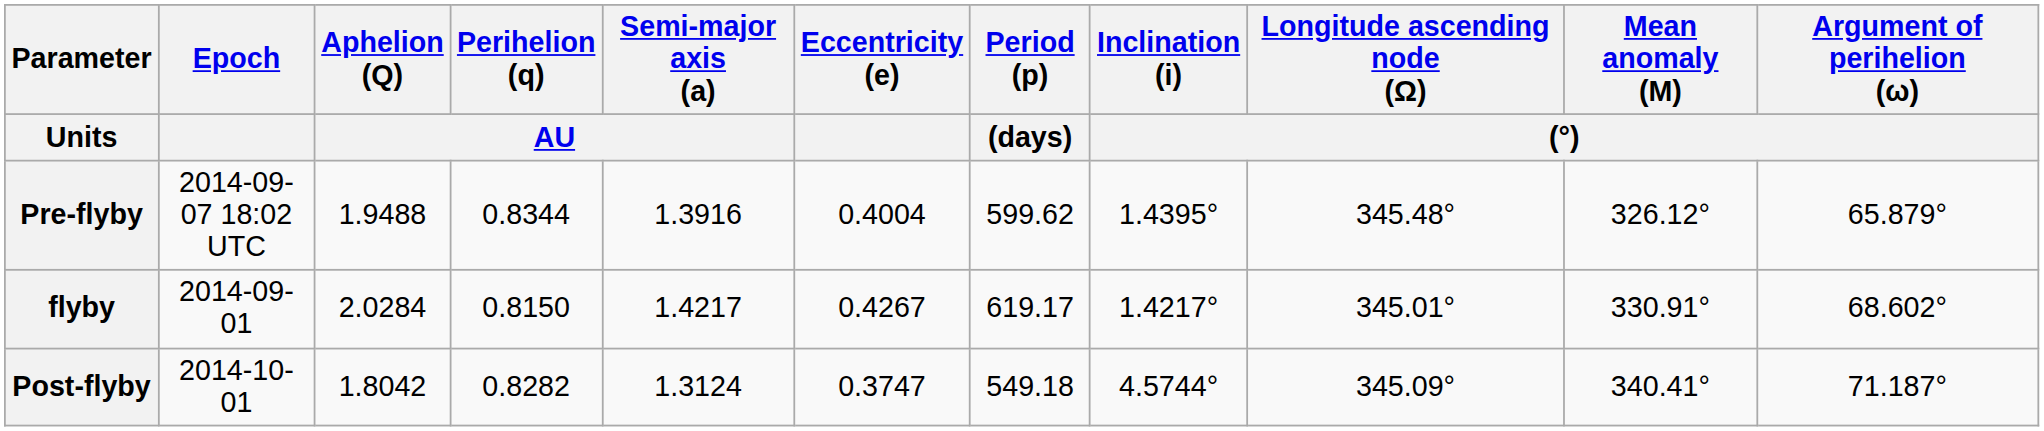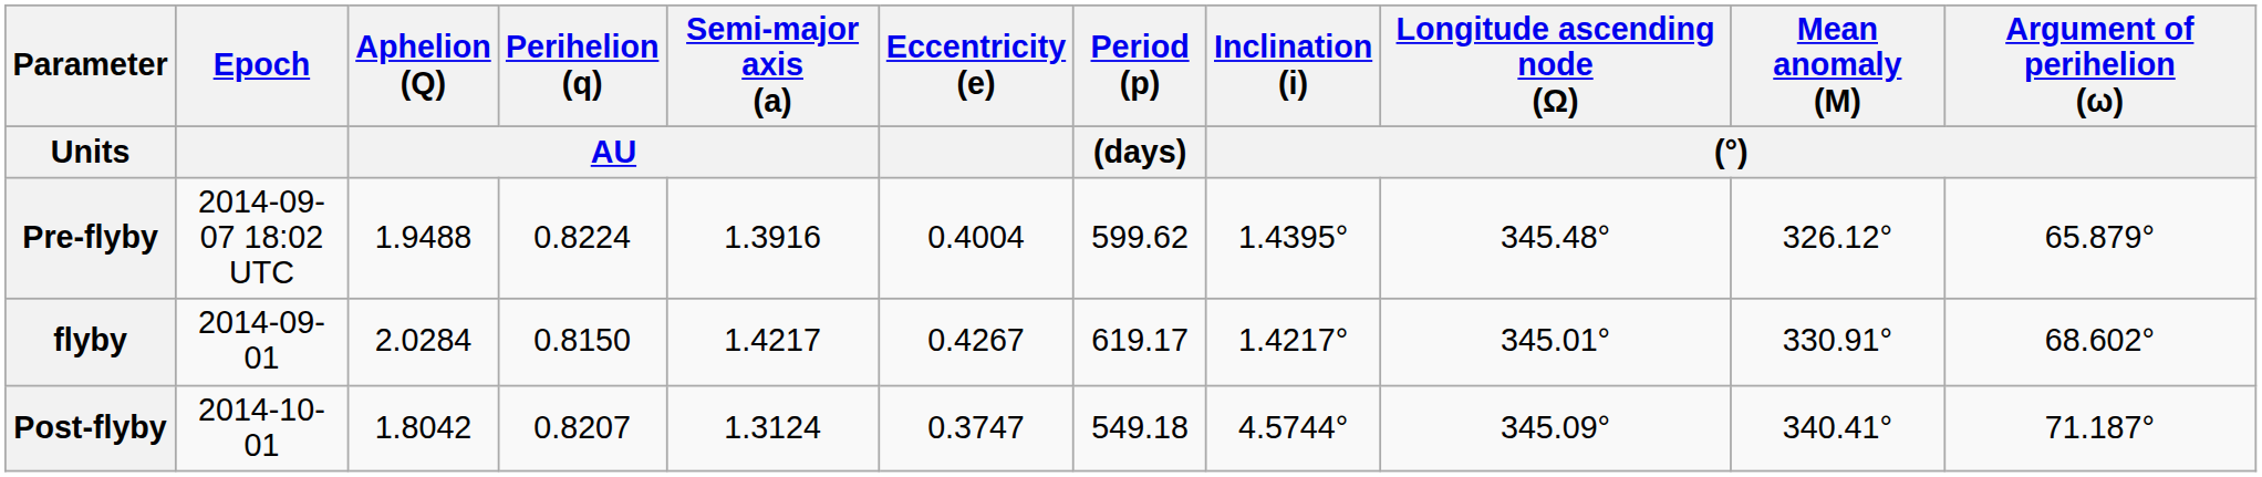Pre-flyby | Perihelion (q) / AU: 0.8344 -> 0.8224
Post-flyby | Perihelion (q) / AU: 0.8282 -> 0.8207
